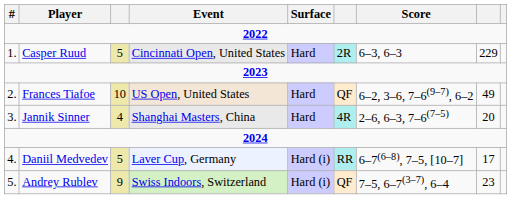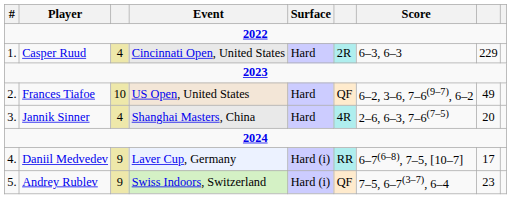Casper Ruud | column 3: 5 -> 4
Daniil Medvedev | column 3: 5 -> 9
